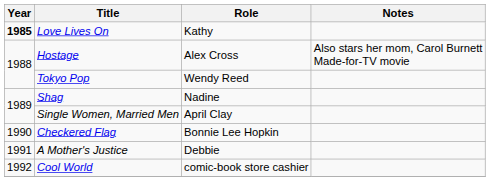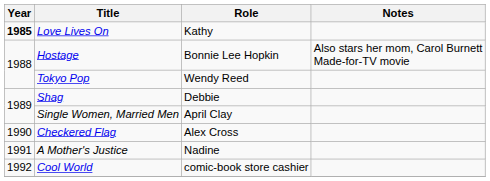Hostage | Role: Alex Cross -> Bonnie Lee Hopkin
Shag | Role: Nadine -> Debbie
Checkered Flag | Role: Bonnie Lee Hopkin -> Alex Cross
A Mother's Justice | Role: Debbie -> Nadine
